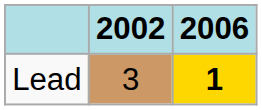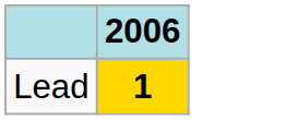- column: 2002 | 3
